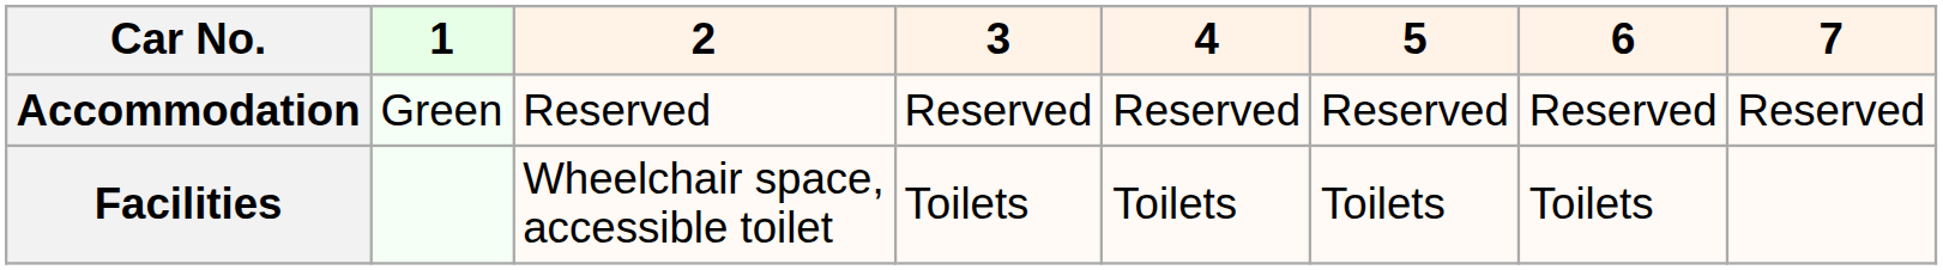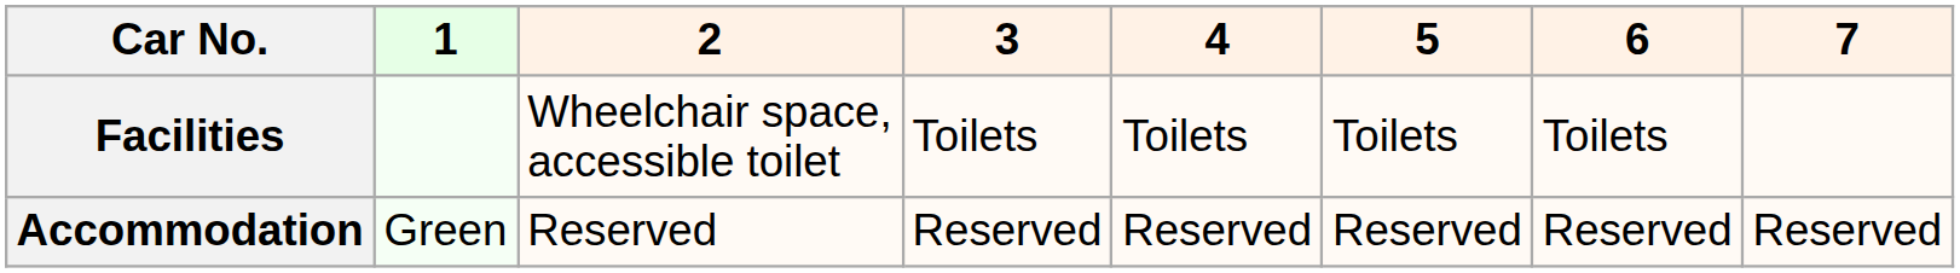rows swapped: Accommodation <-> Facilities
